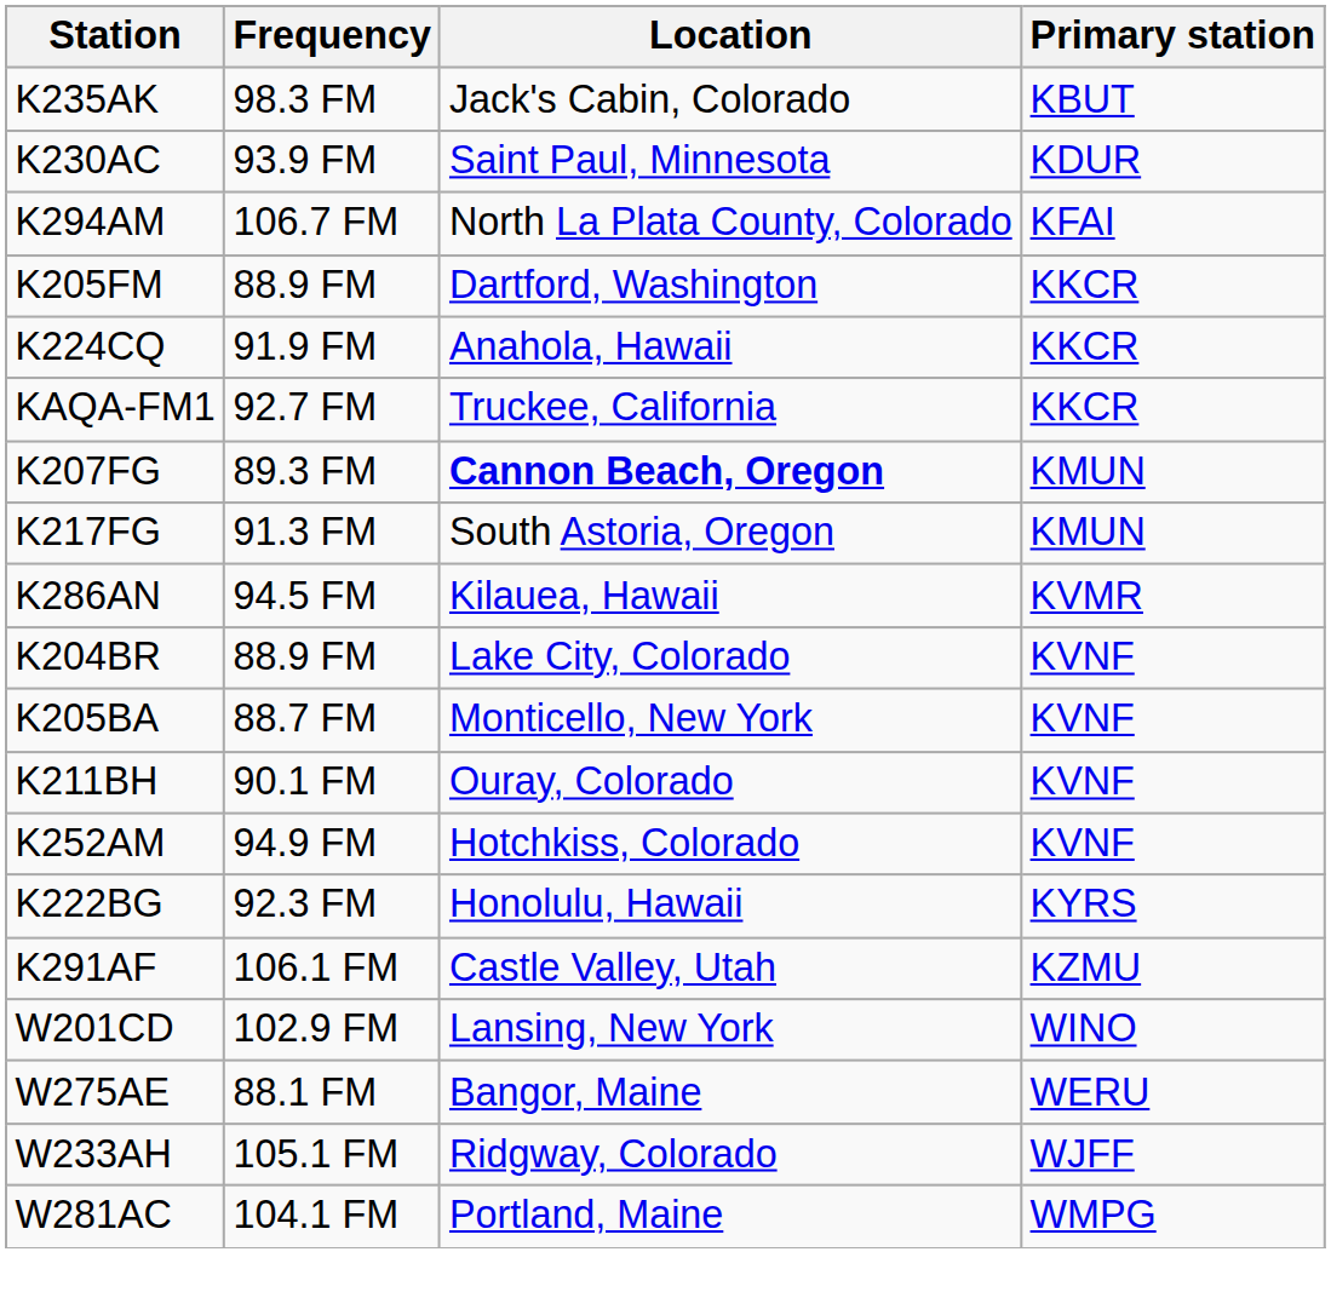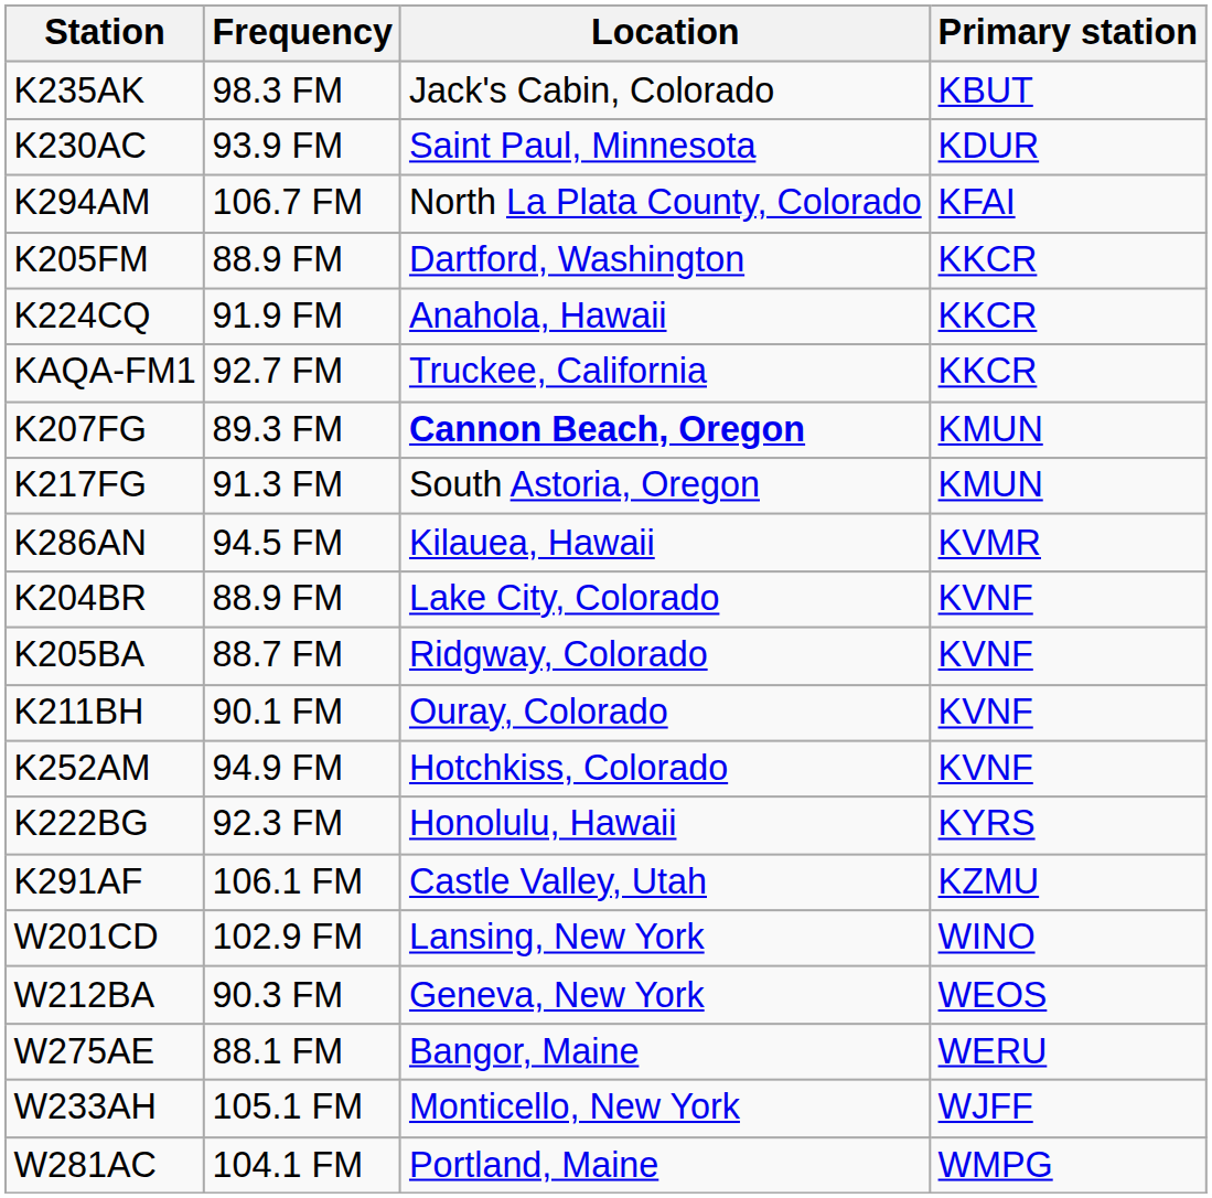K205BA | Location: Monticello, New York -> Ridgway, Colorado
+ row: W212BA | 90.3 FM | Geneva, New York | WEOS
W233AH | Location: Ridgway, Colorado -> Monticello, New York
